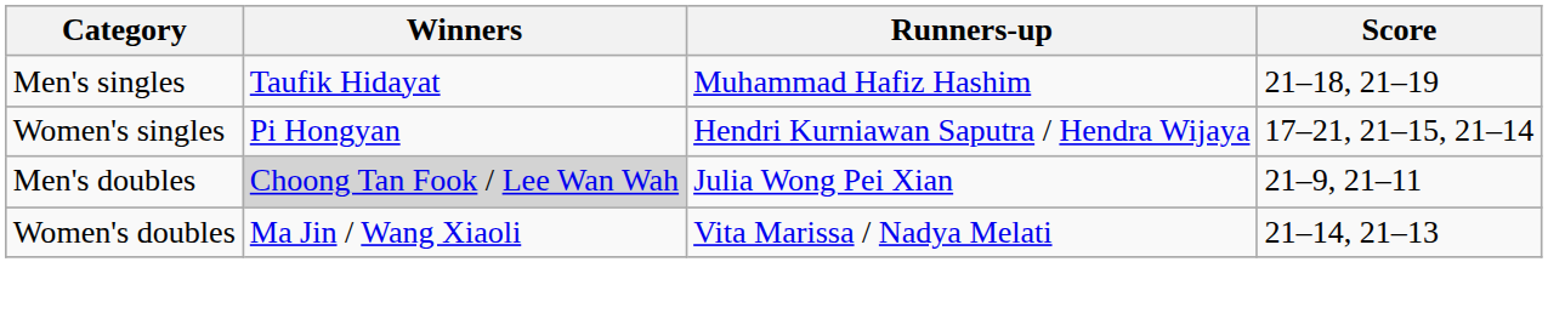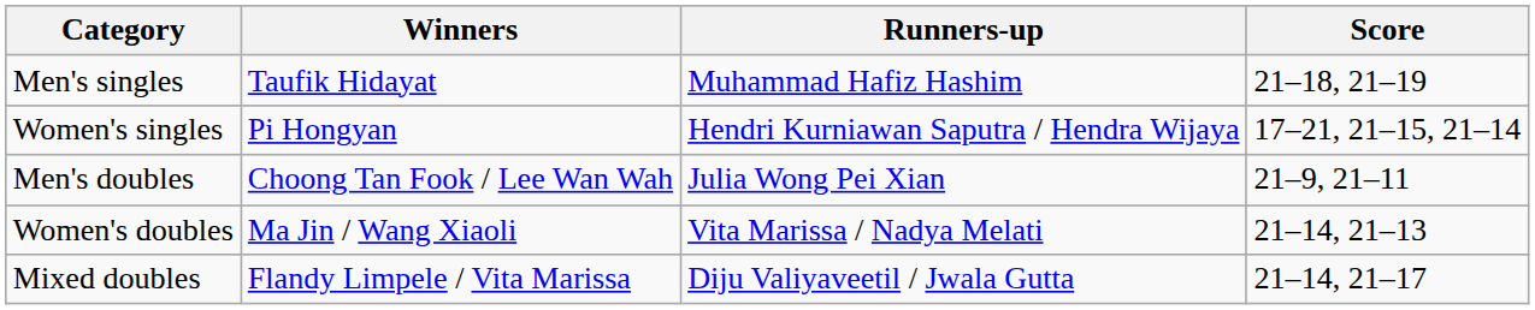Men's doubles | Winners: lightgrey background -> no background
+ row: Mixed doubles | Flandy Limpele / Vita Marissa | Diju Valiyaveetil / Jwala Gutta | 21–14, 21–17
